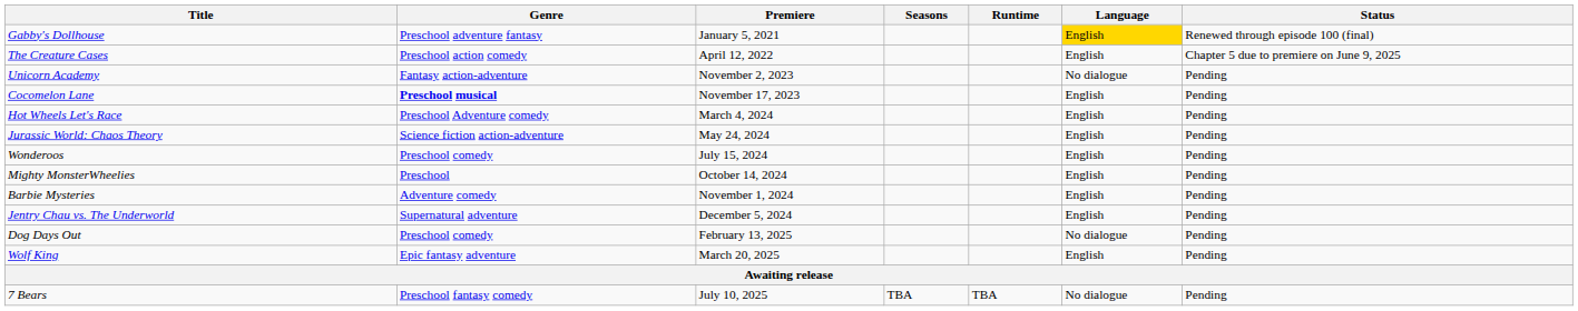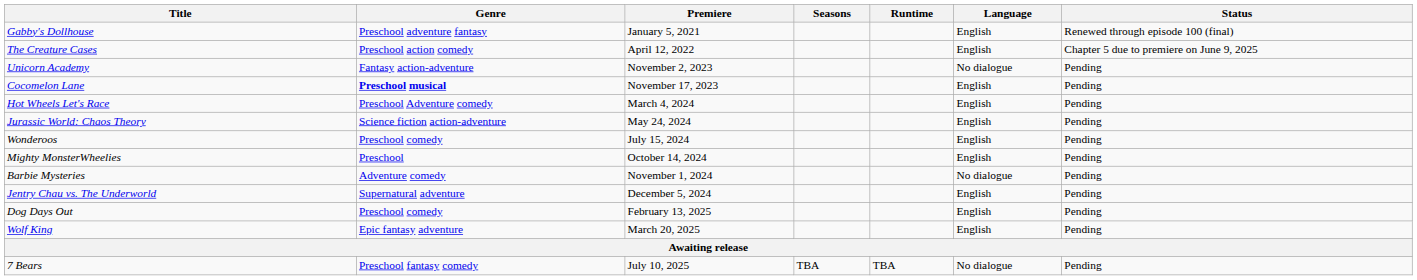Gabby's Dollhouse | Language: gold background -> no background
Barbie Mysteries | Language: English -> No dialogue
Dog Days Out | Language: No dialogue -> English
